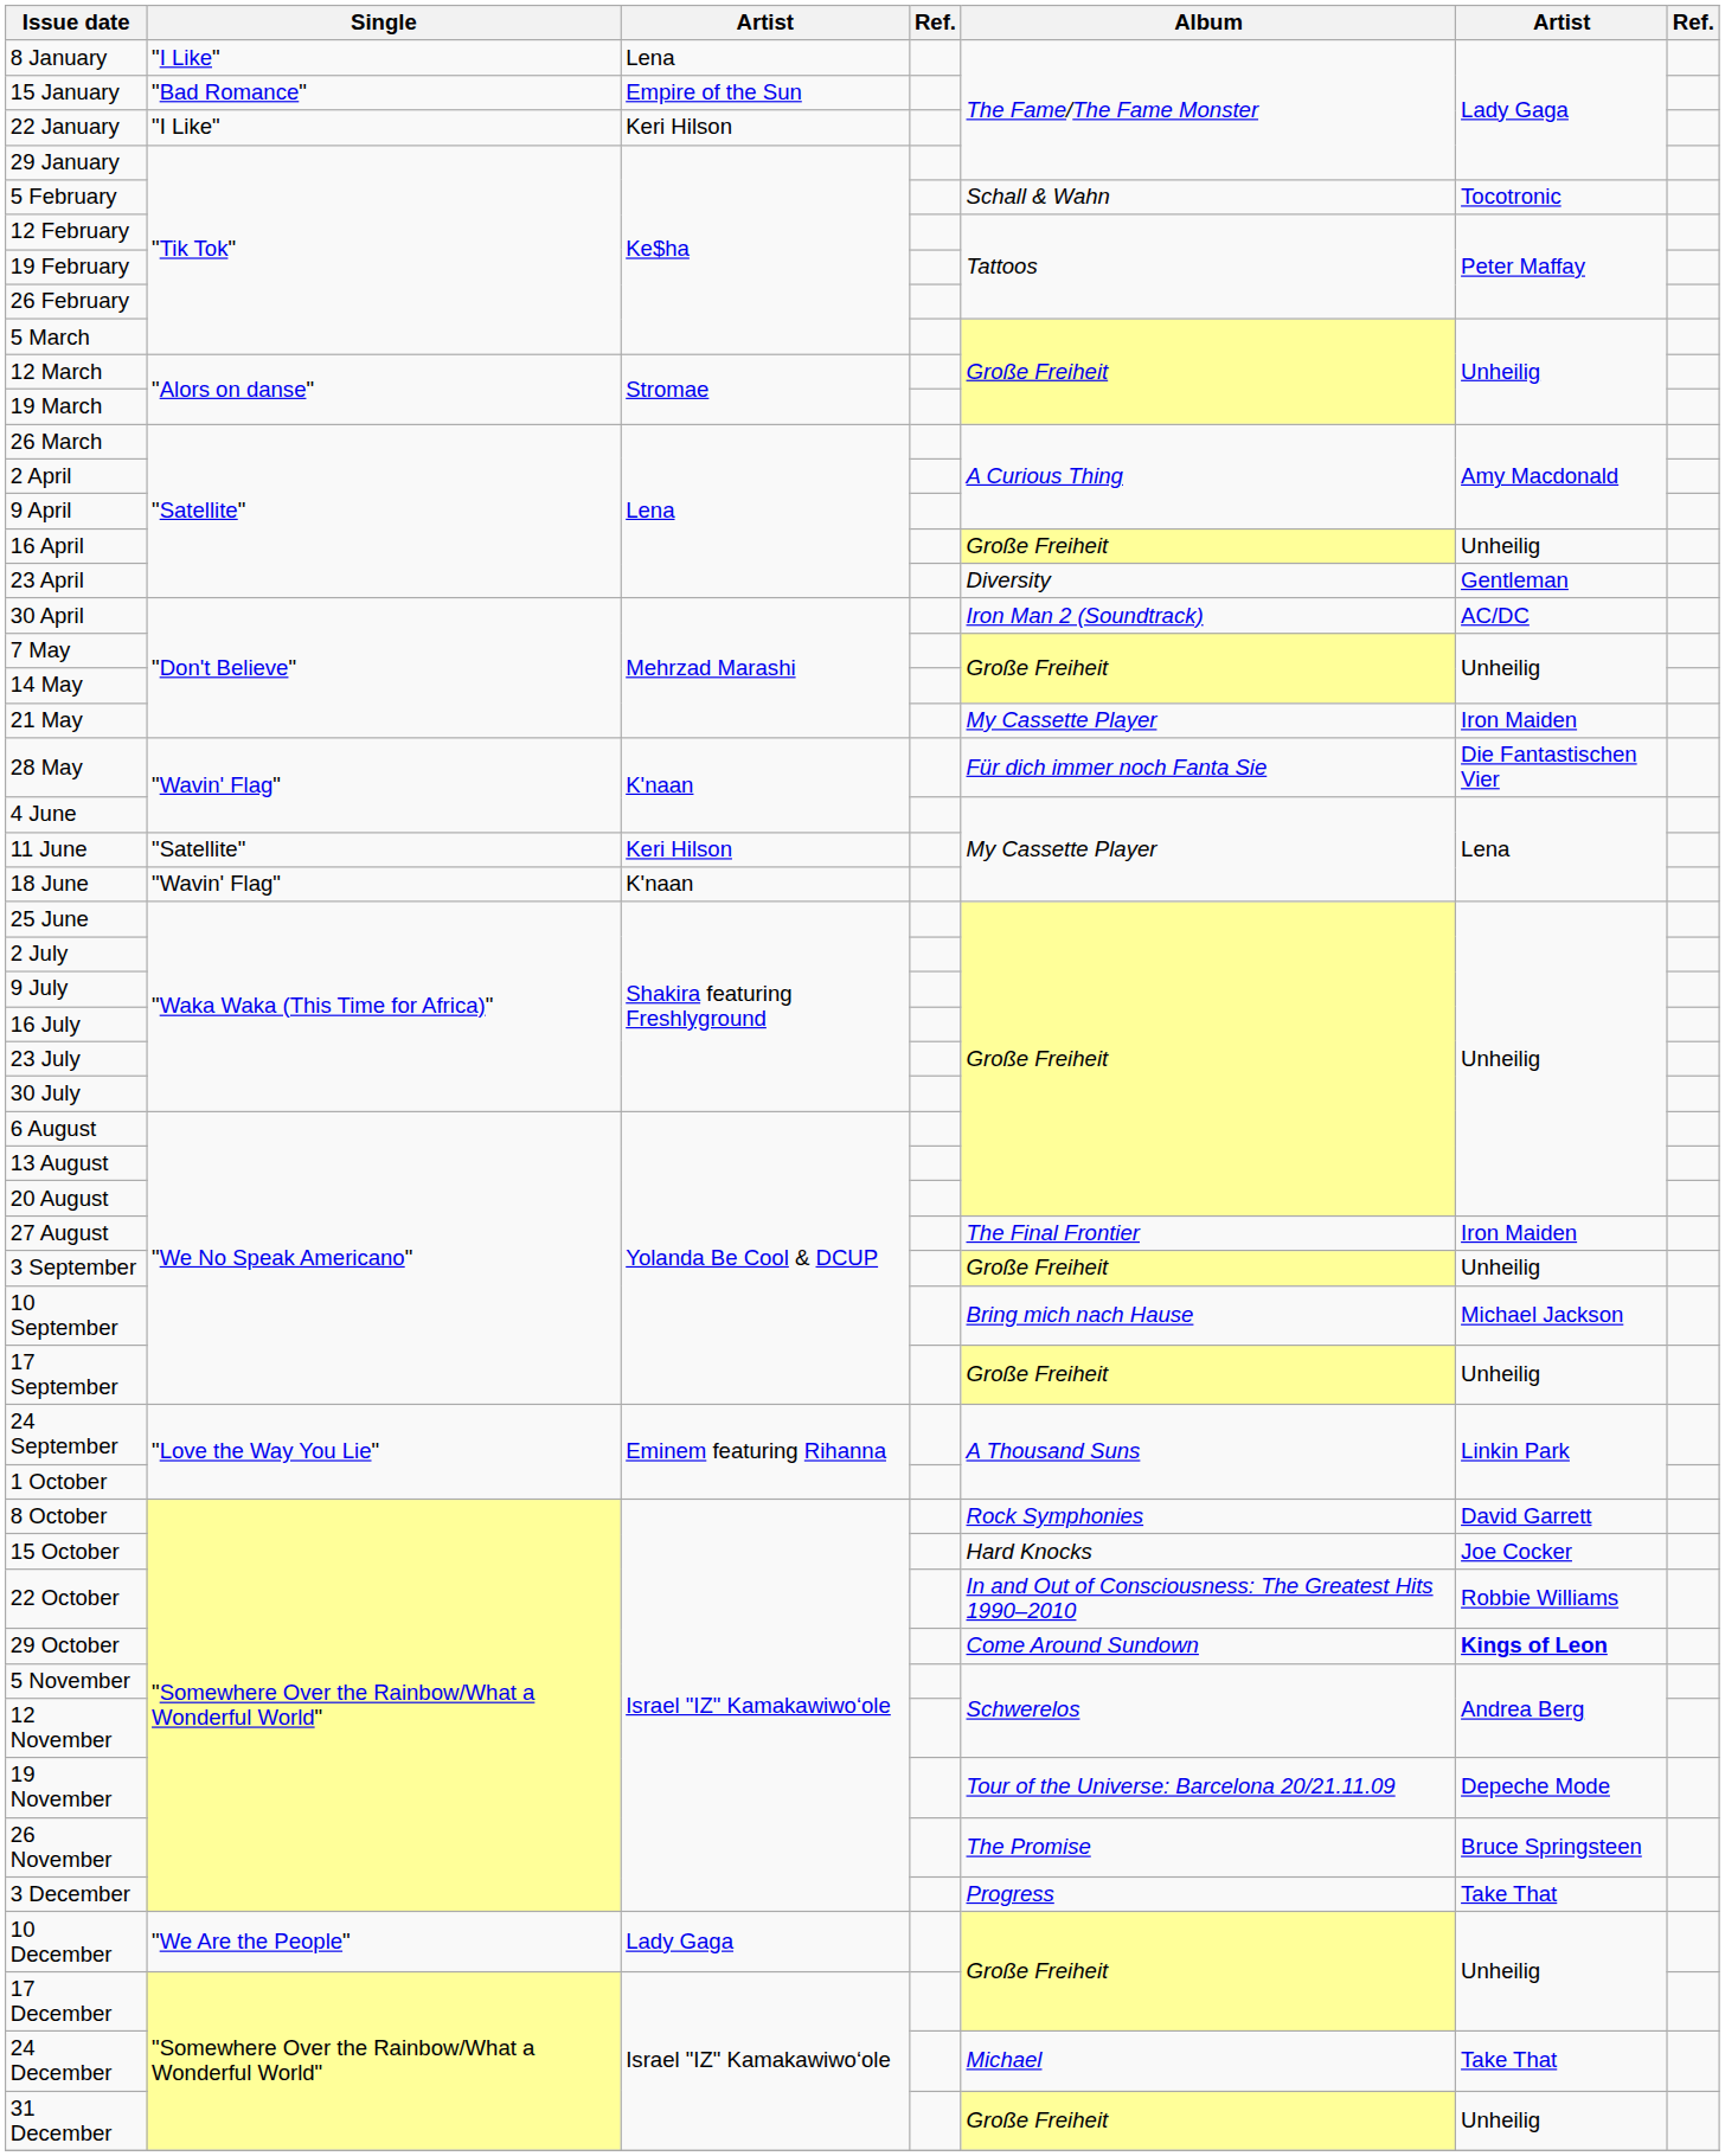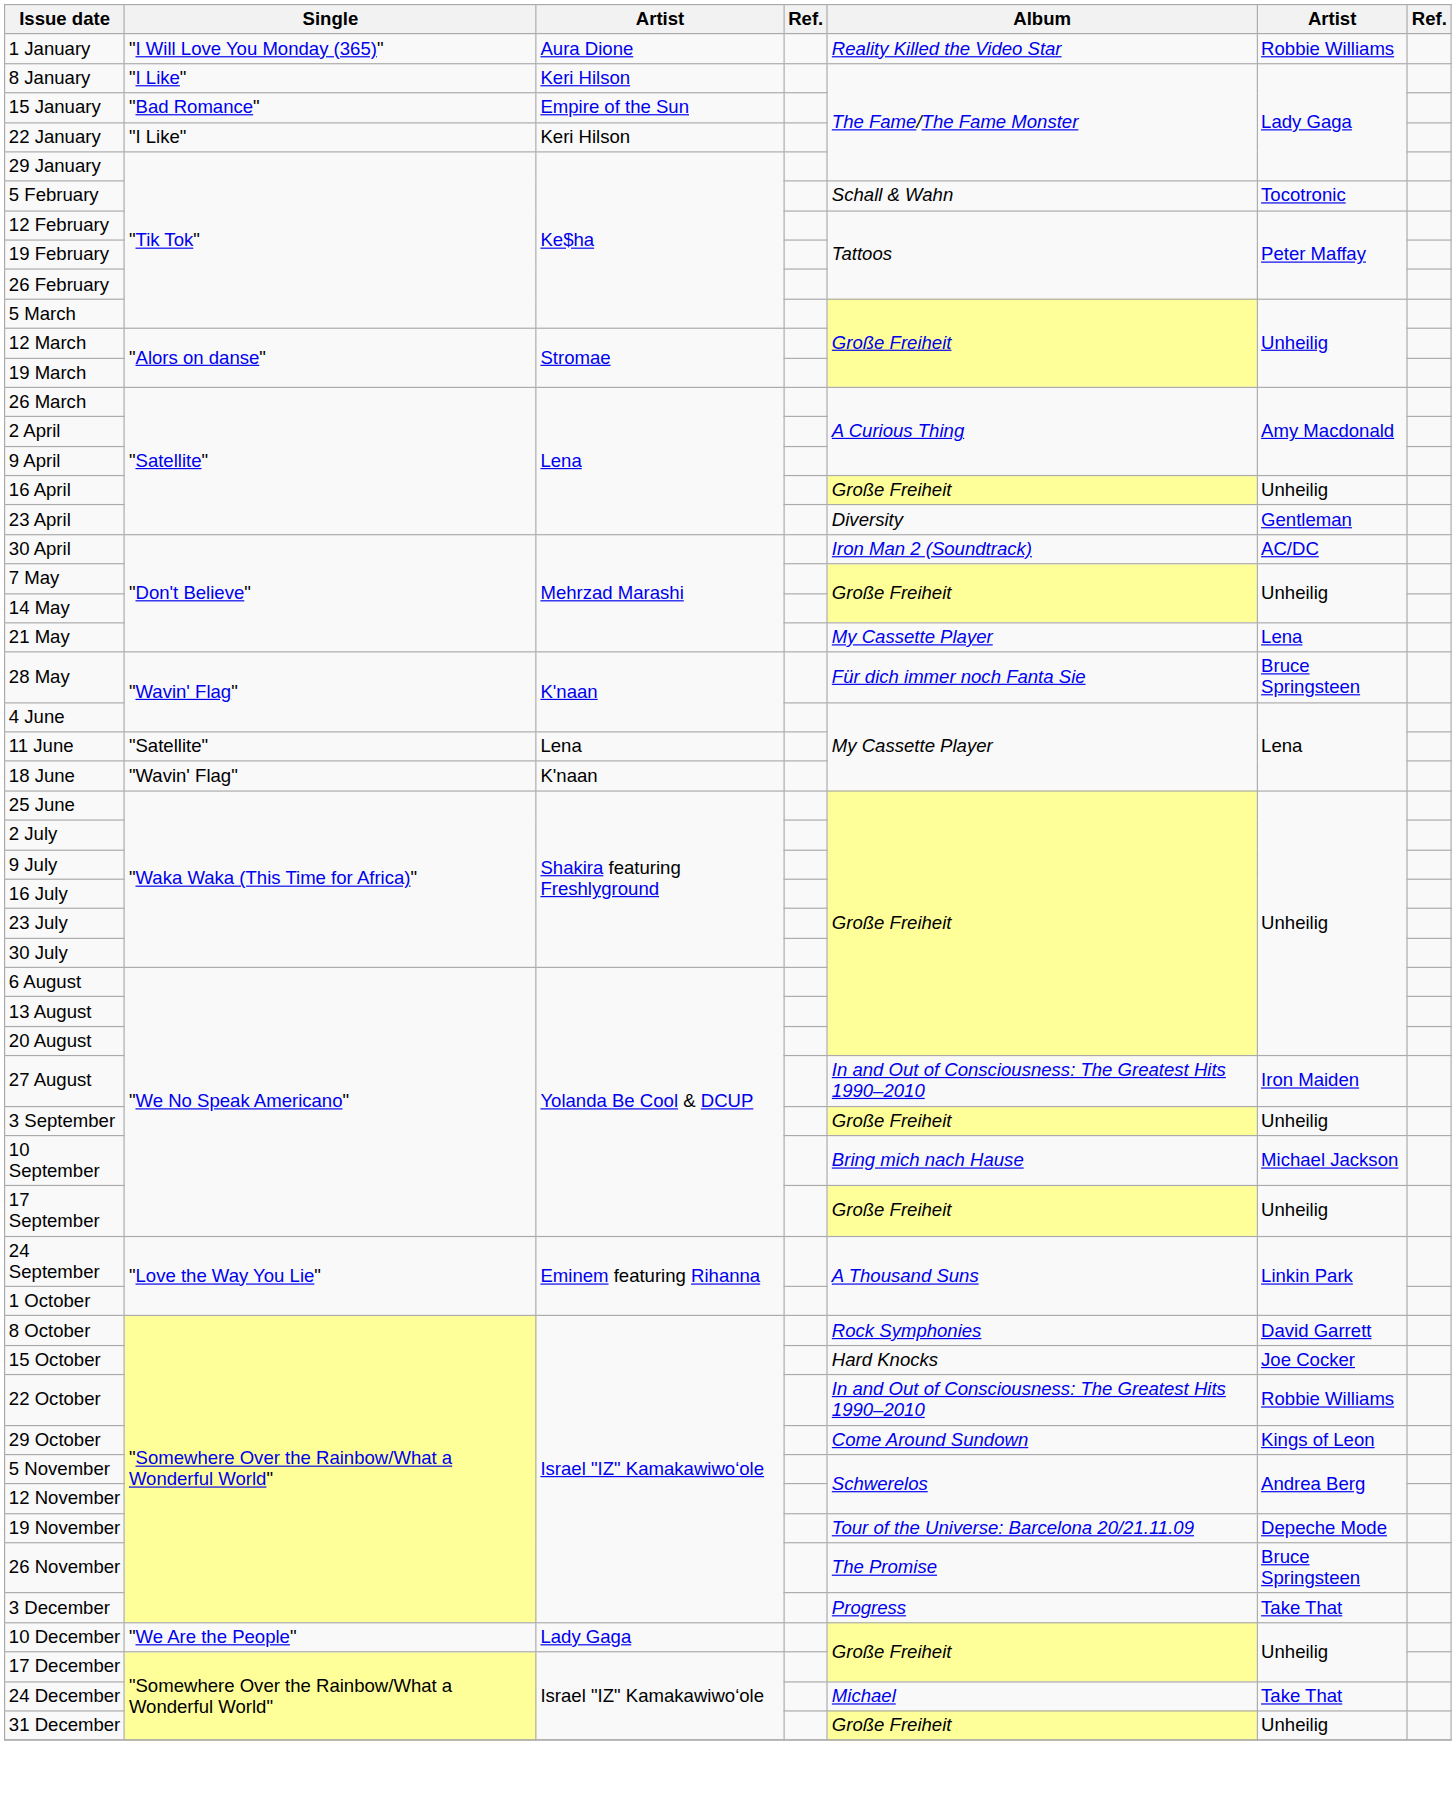+ row: 1 January | "I Will Love You Monday (365)" | Aura Dione | Reality Killed the Video Star | Robbie Williams
8 January | column 3: Lena -> Keri Hilson
21 May | column 6: Iron Maiden -> Lena
28 May | column 6: Die Fantastischen Vier -> Bruce Springsteen
11 June | column 3: Keri Hilson -> Lena
27 August | Album: The Final Frontier -> In and Out of Consciousness: The Greatest Hits 1990–2010
29 October | column 6: bold -> normal
